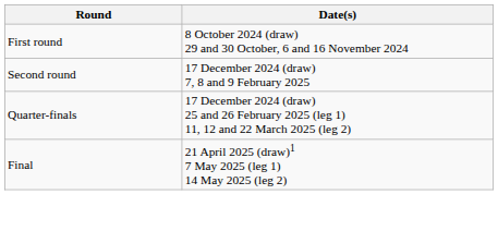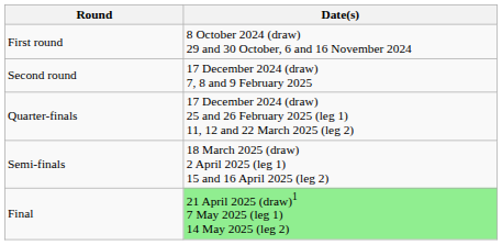+ row: Semi-finals | 18 March 2025 (draw) 2 April 2025 (leg 1) 15 and 16 April 2025 (leg 2)
Final | Date(s): no background -> lightgreen background
